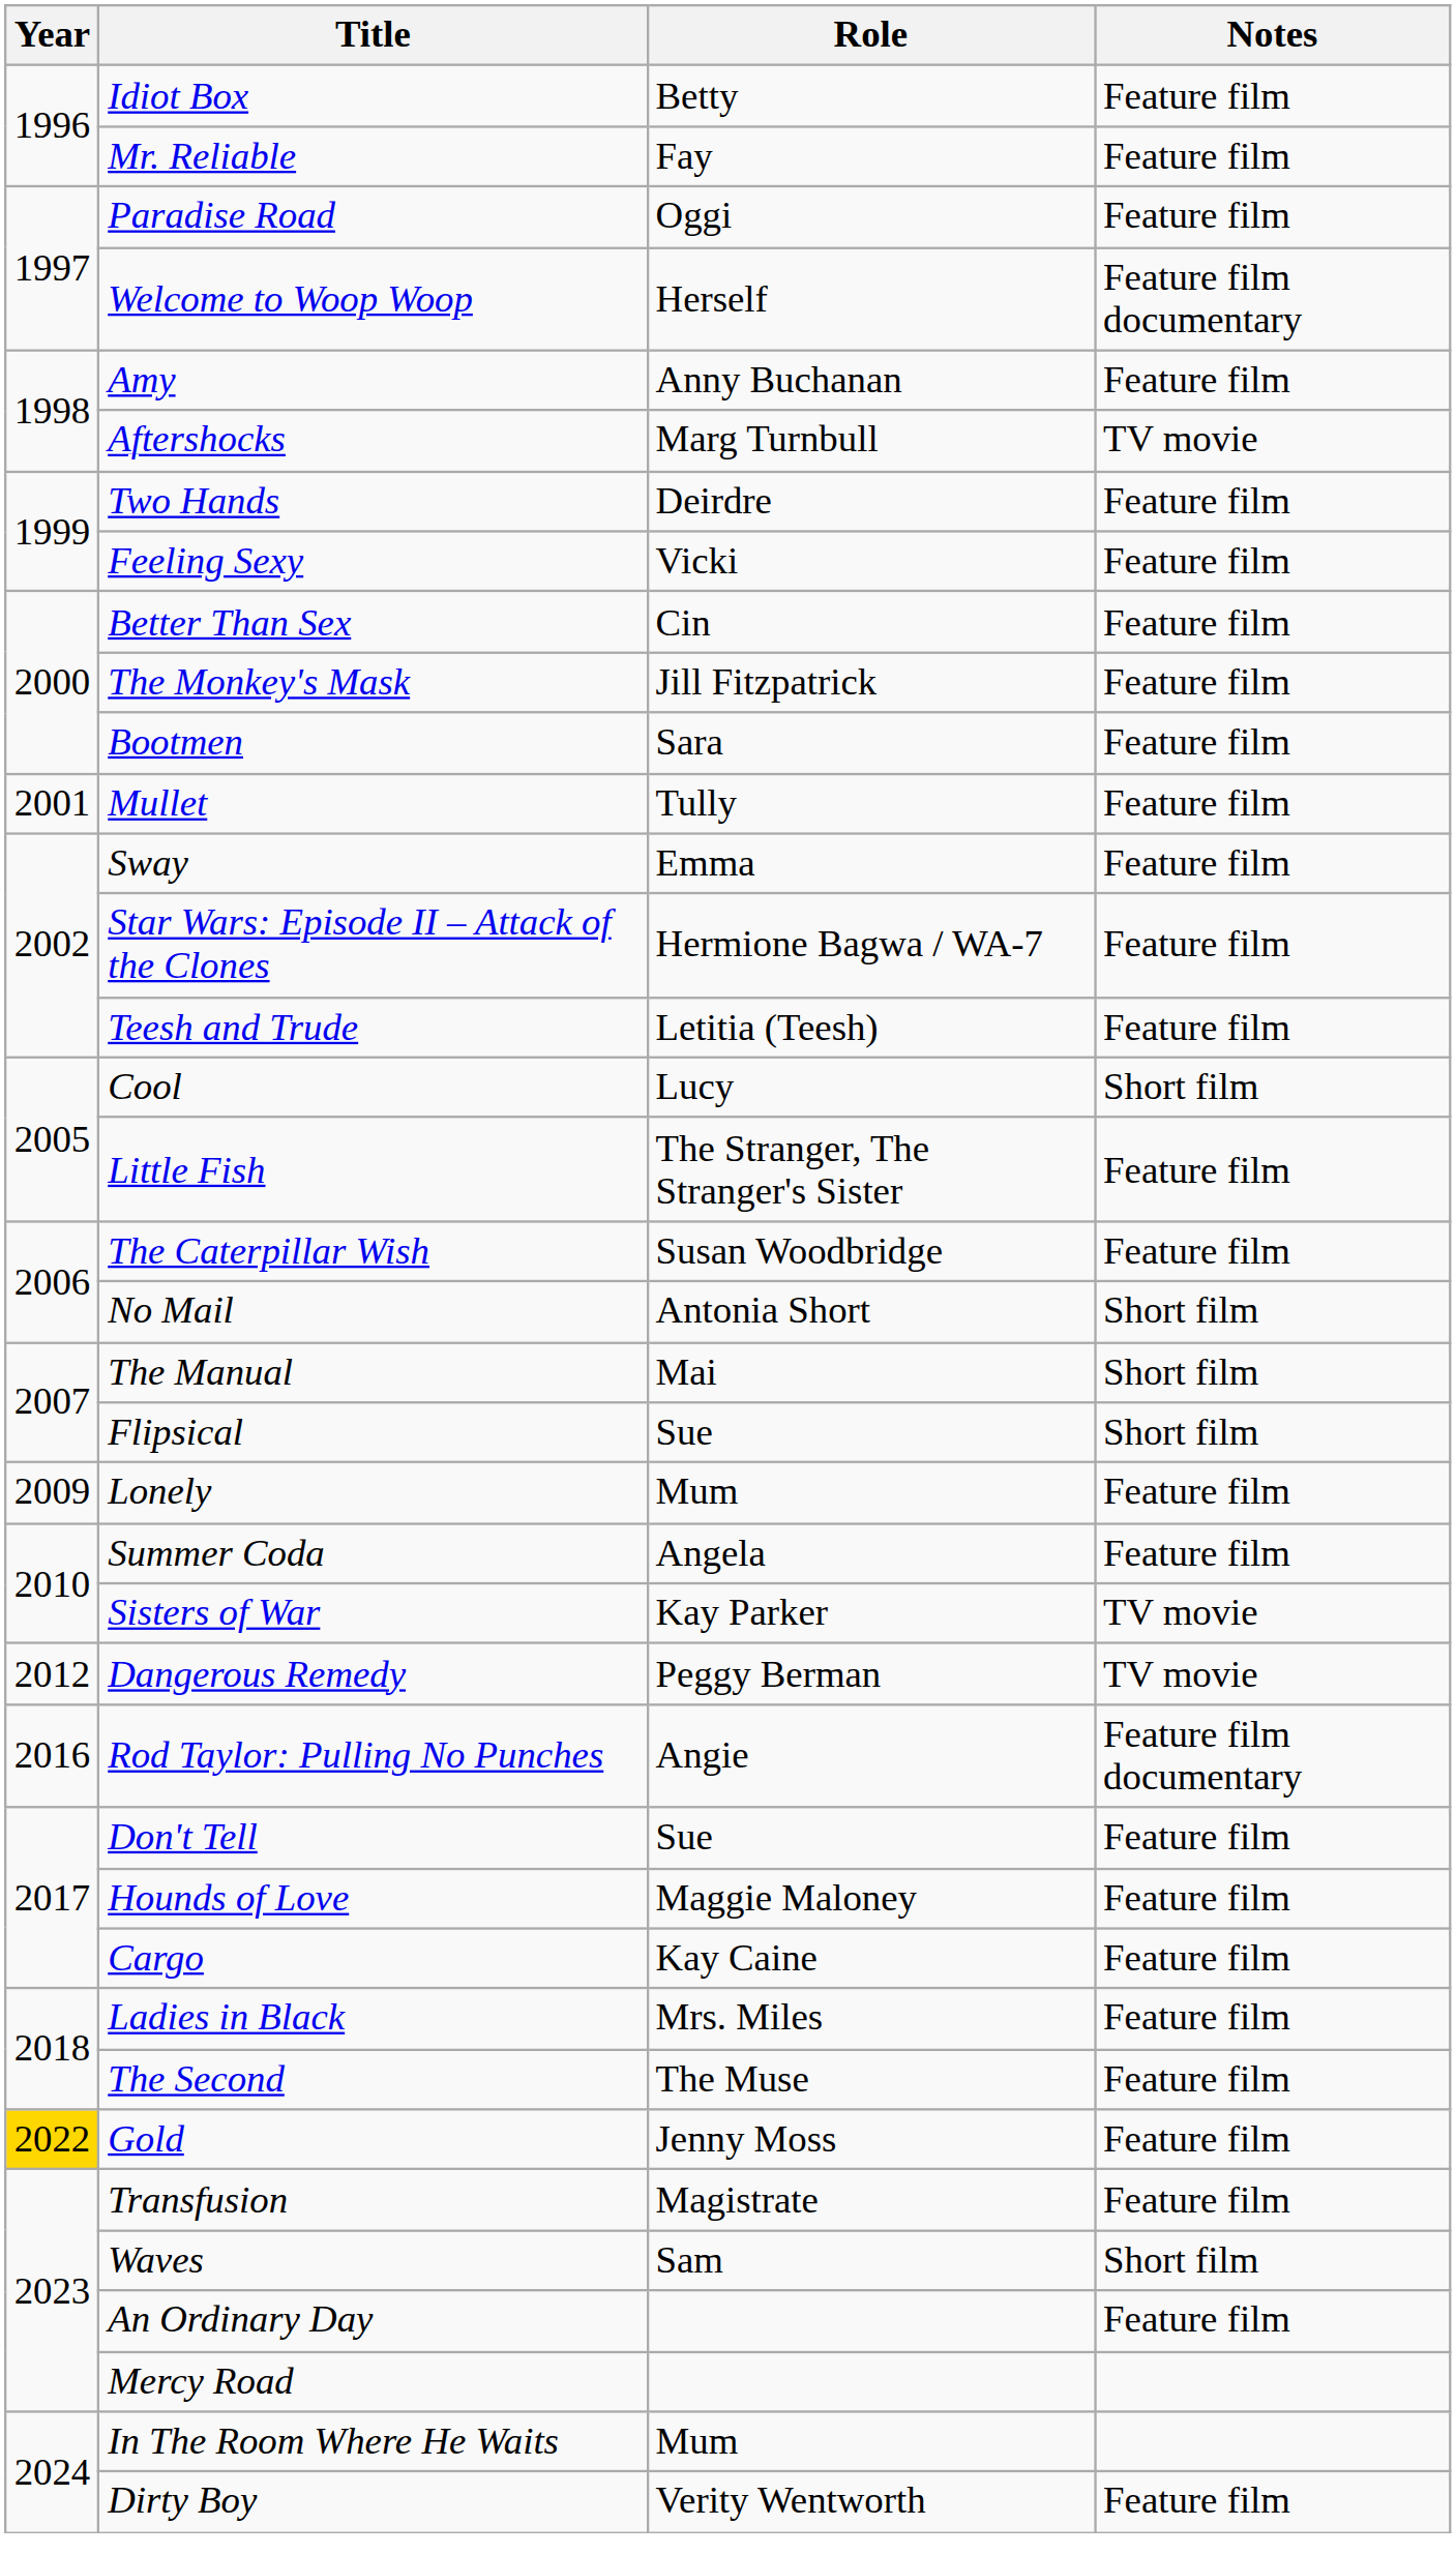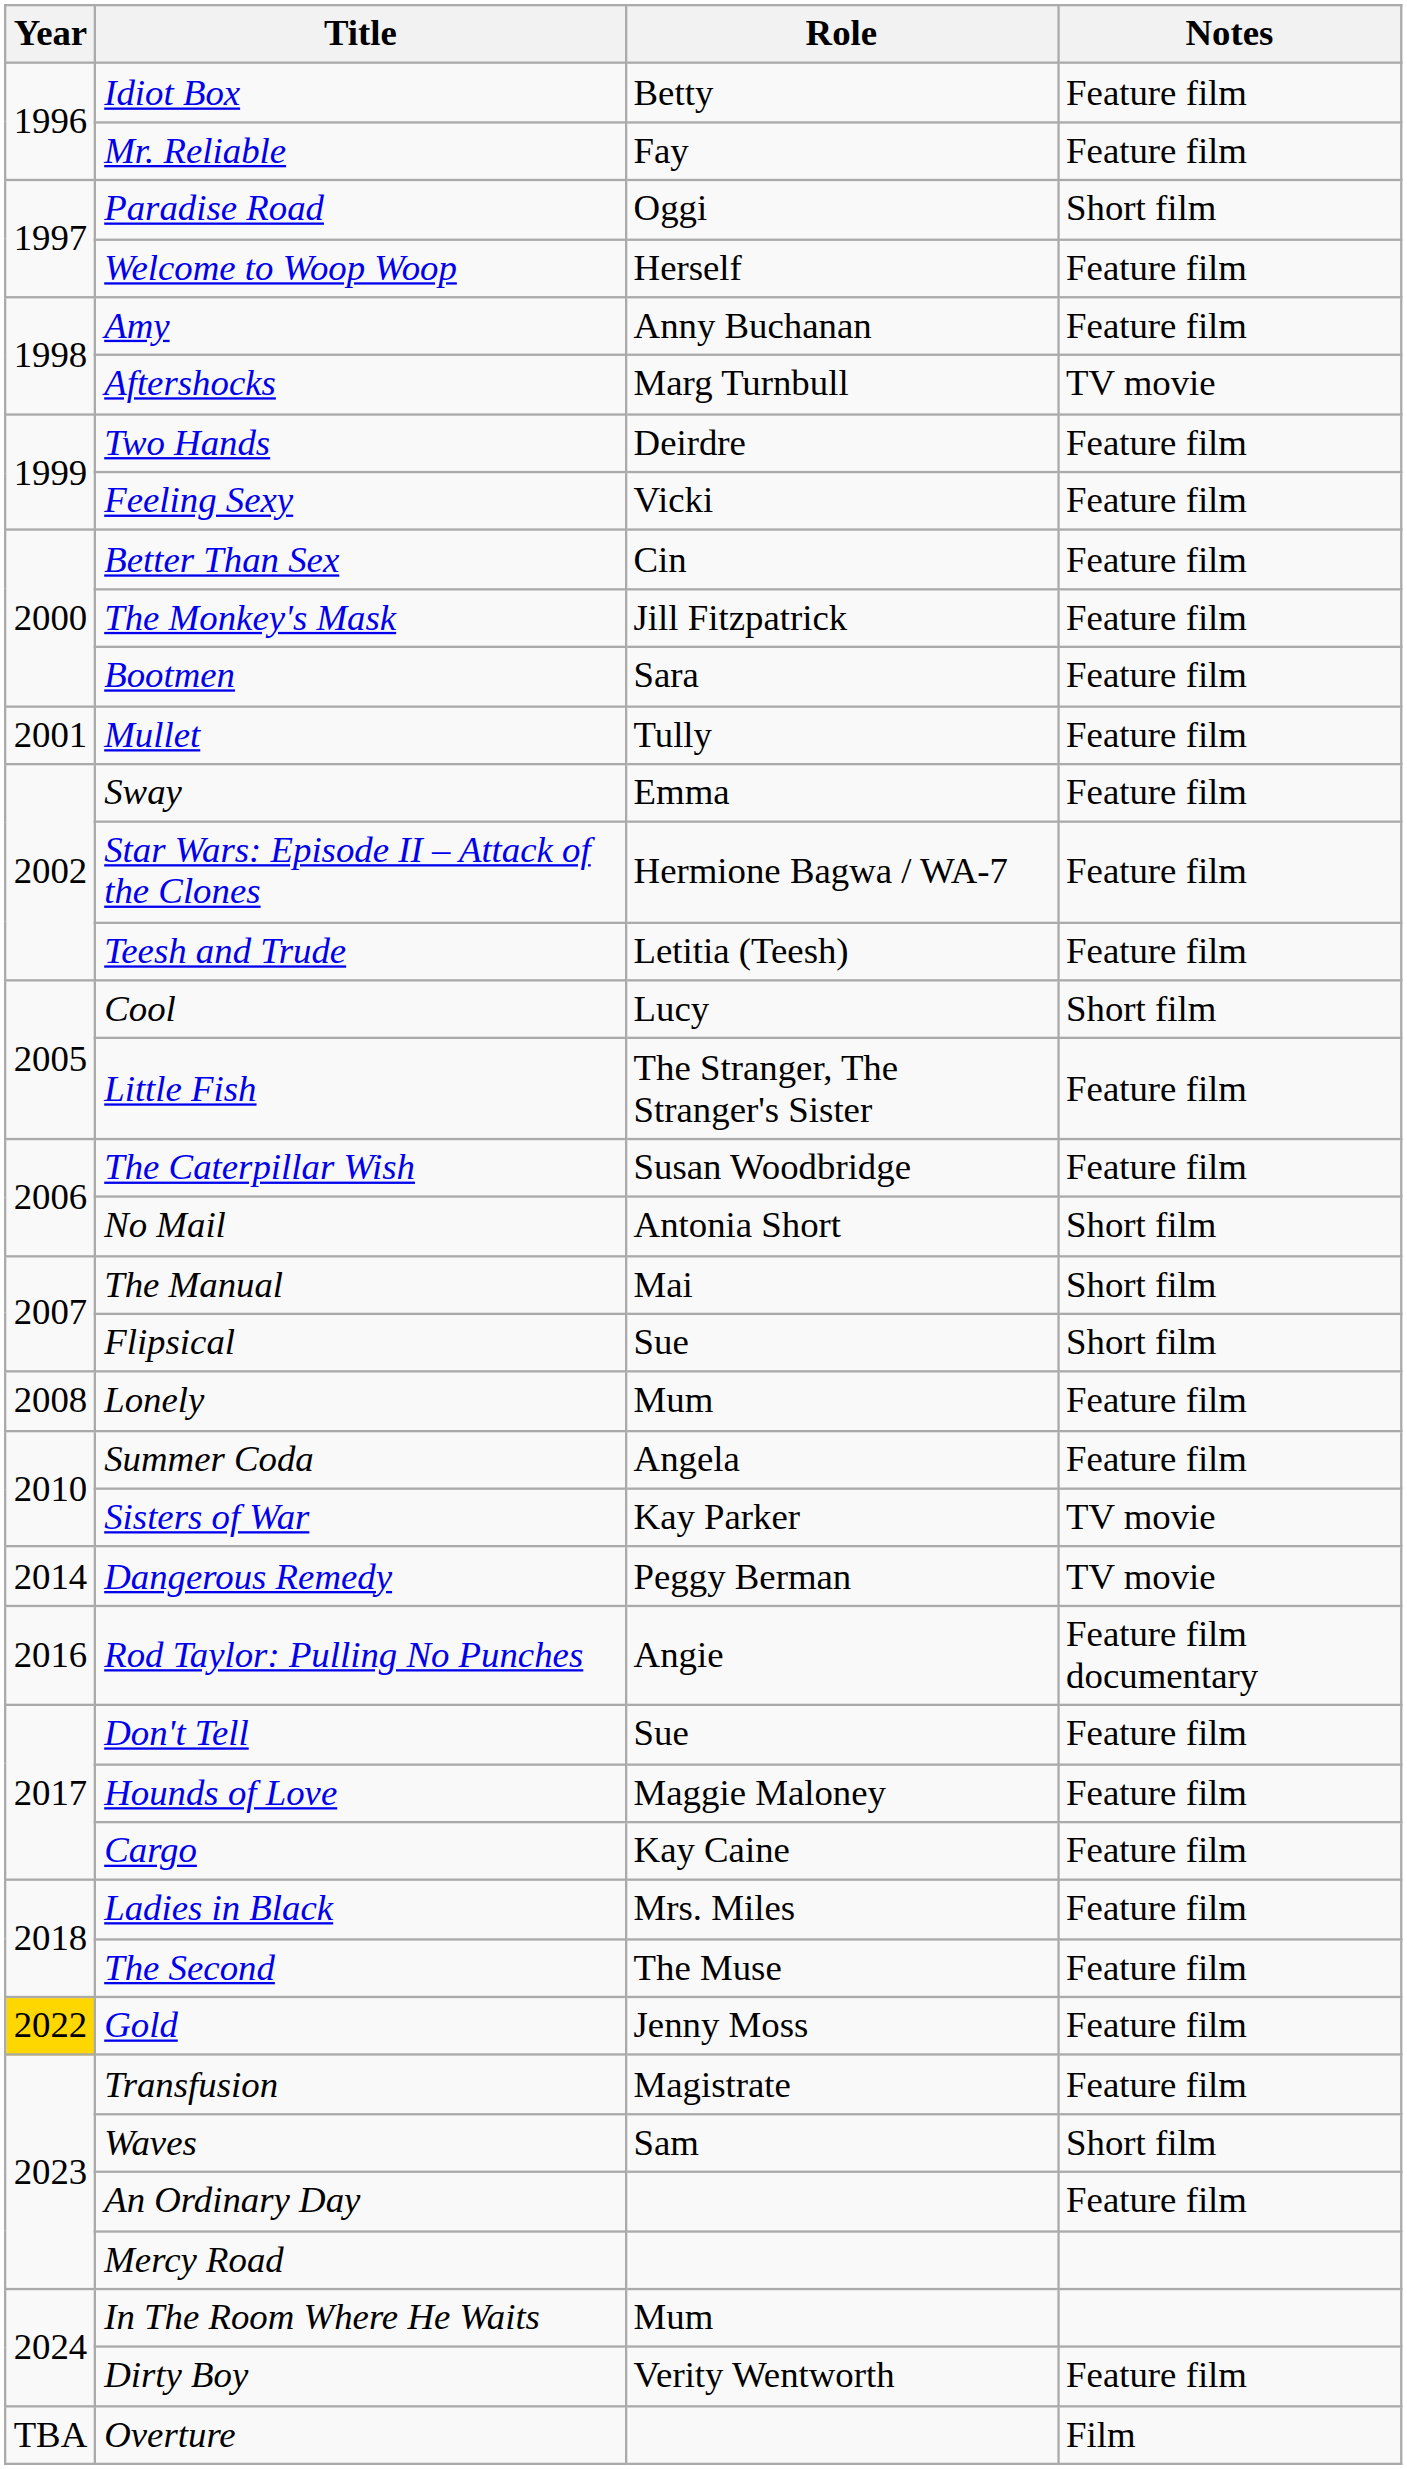Paradise Road | Notes: Feature film -> Short film
Welcome to Woop Woop | Notes: Feature film documentary -> Feature film
Lonely | Year: 2009 -> 2008
Dangerous Remedy | Year: 2012 -> 2014
+ row: TBA | Overture | Film
